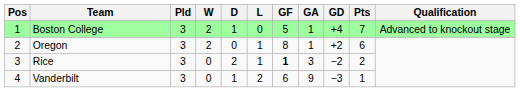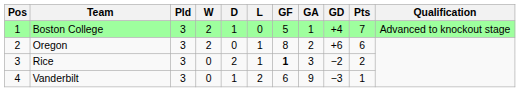Oregon | GA: 1 -> 2
Oregon | GD: +2 -> +6
